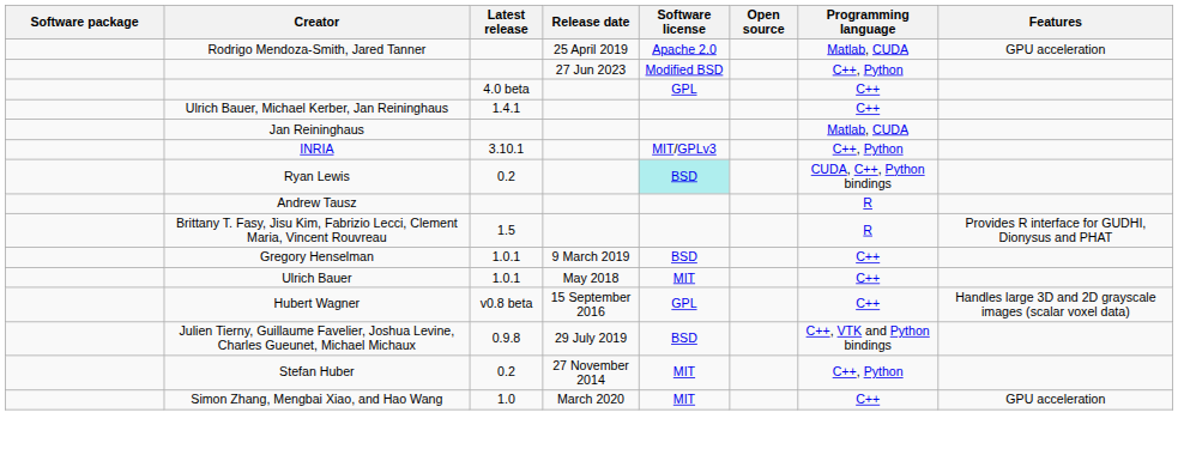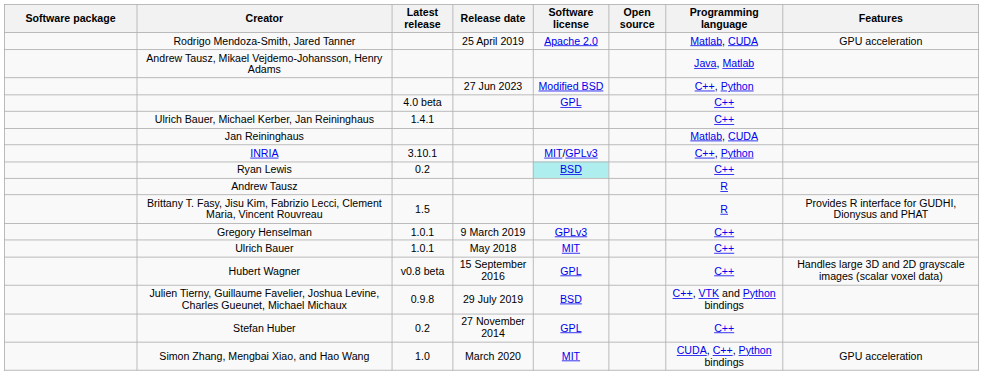+ row: Andrew Tausz, Mikael Vejdemo-Johansson, Henry Adams | Java, Matlab
Ryan Lewis | Programming language: CUDA, C++, Python bindings -> C++
Gregory Henselman | Software license: BSD -> GPLv3
Stefan Huber | Software license: MIT -> GPL
Stefan Huber | Programming language: C++, Python -> C++
Simon Zhang, Mengbai Xiao, and Hao Wang | Programming language: C++ -> CUDA, C++, Python bindings
